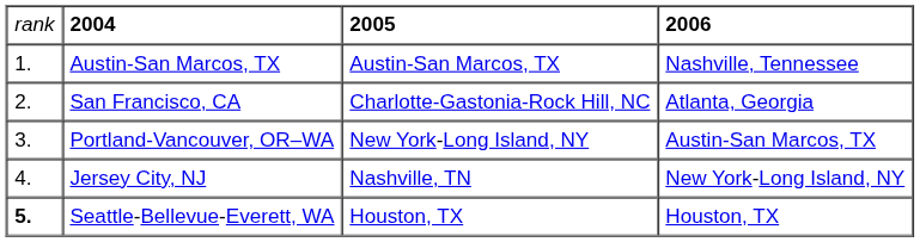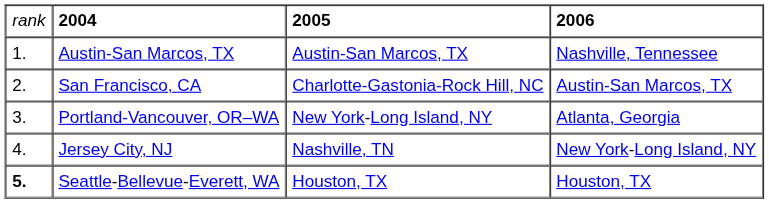San Francisco, CA | column 4: Atlanta, Georgia -> Austin-San Marcos, TX
Portland-Vancouver, OR–WA | column 4: Austin-San Marcos, TX -> Atlanta, Georgia
